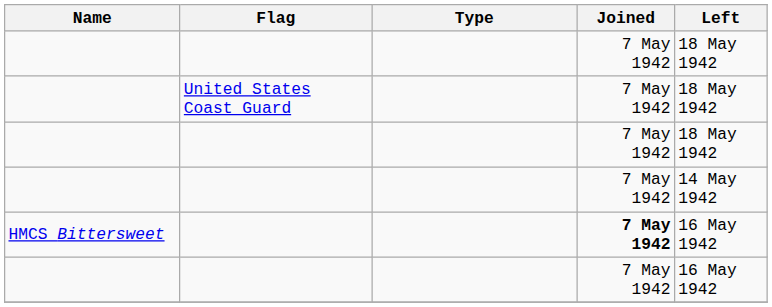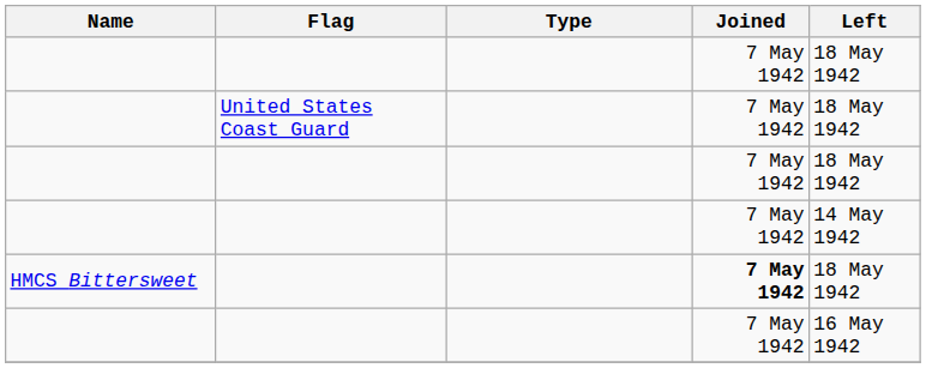HMCS Bittersweet | Left: 16 May 1942 -> 18 May 1942
